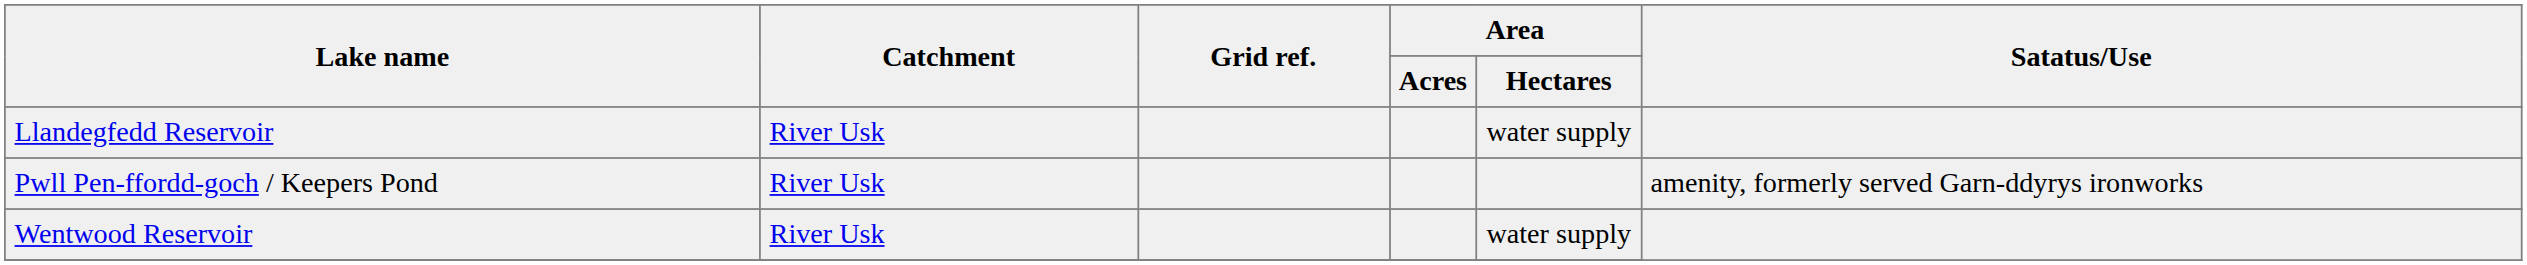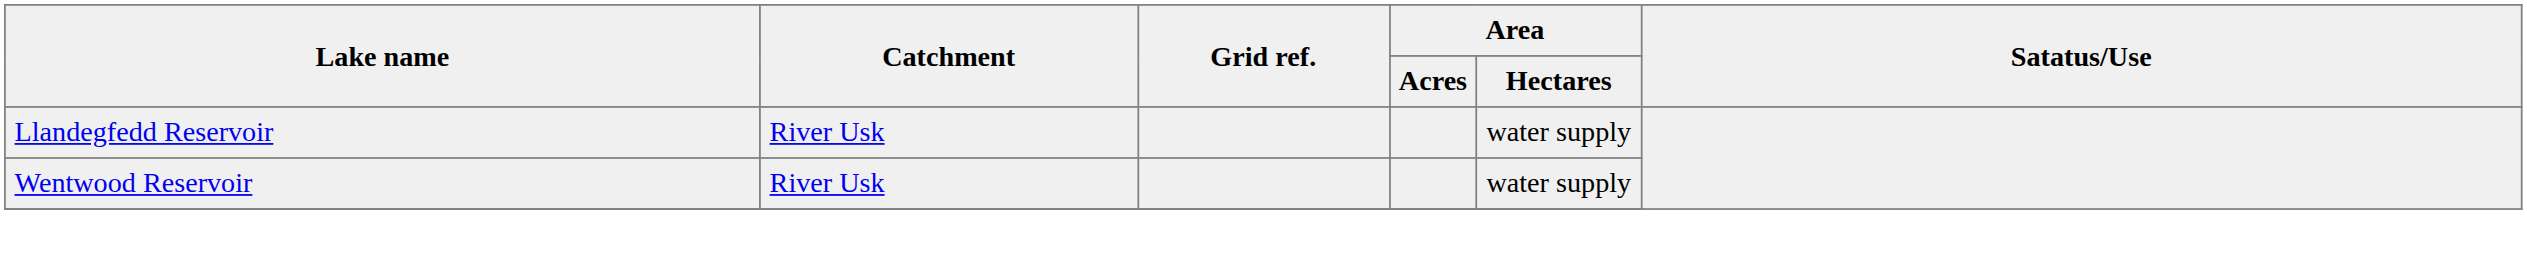- row: Pwll Pen-ffordd-goch / Keepers Pond | River Usk | amenity, formerly served Garn-ddyrys ironworks
